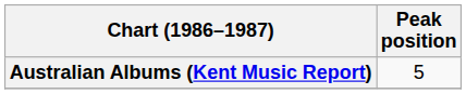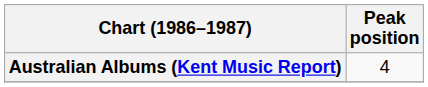Australian Albums (Kent Music Report) | Peak position: 5 -> 4
